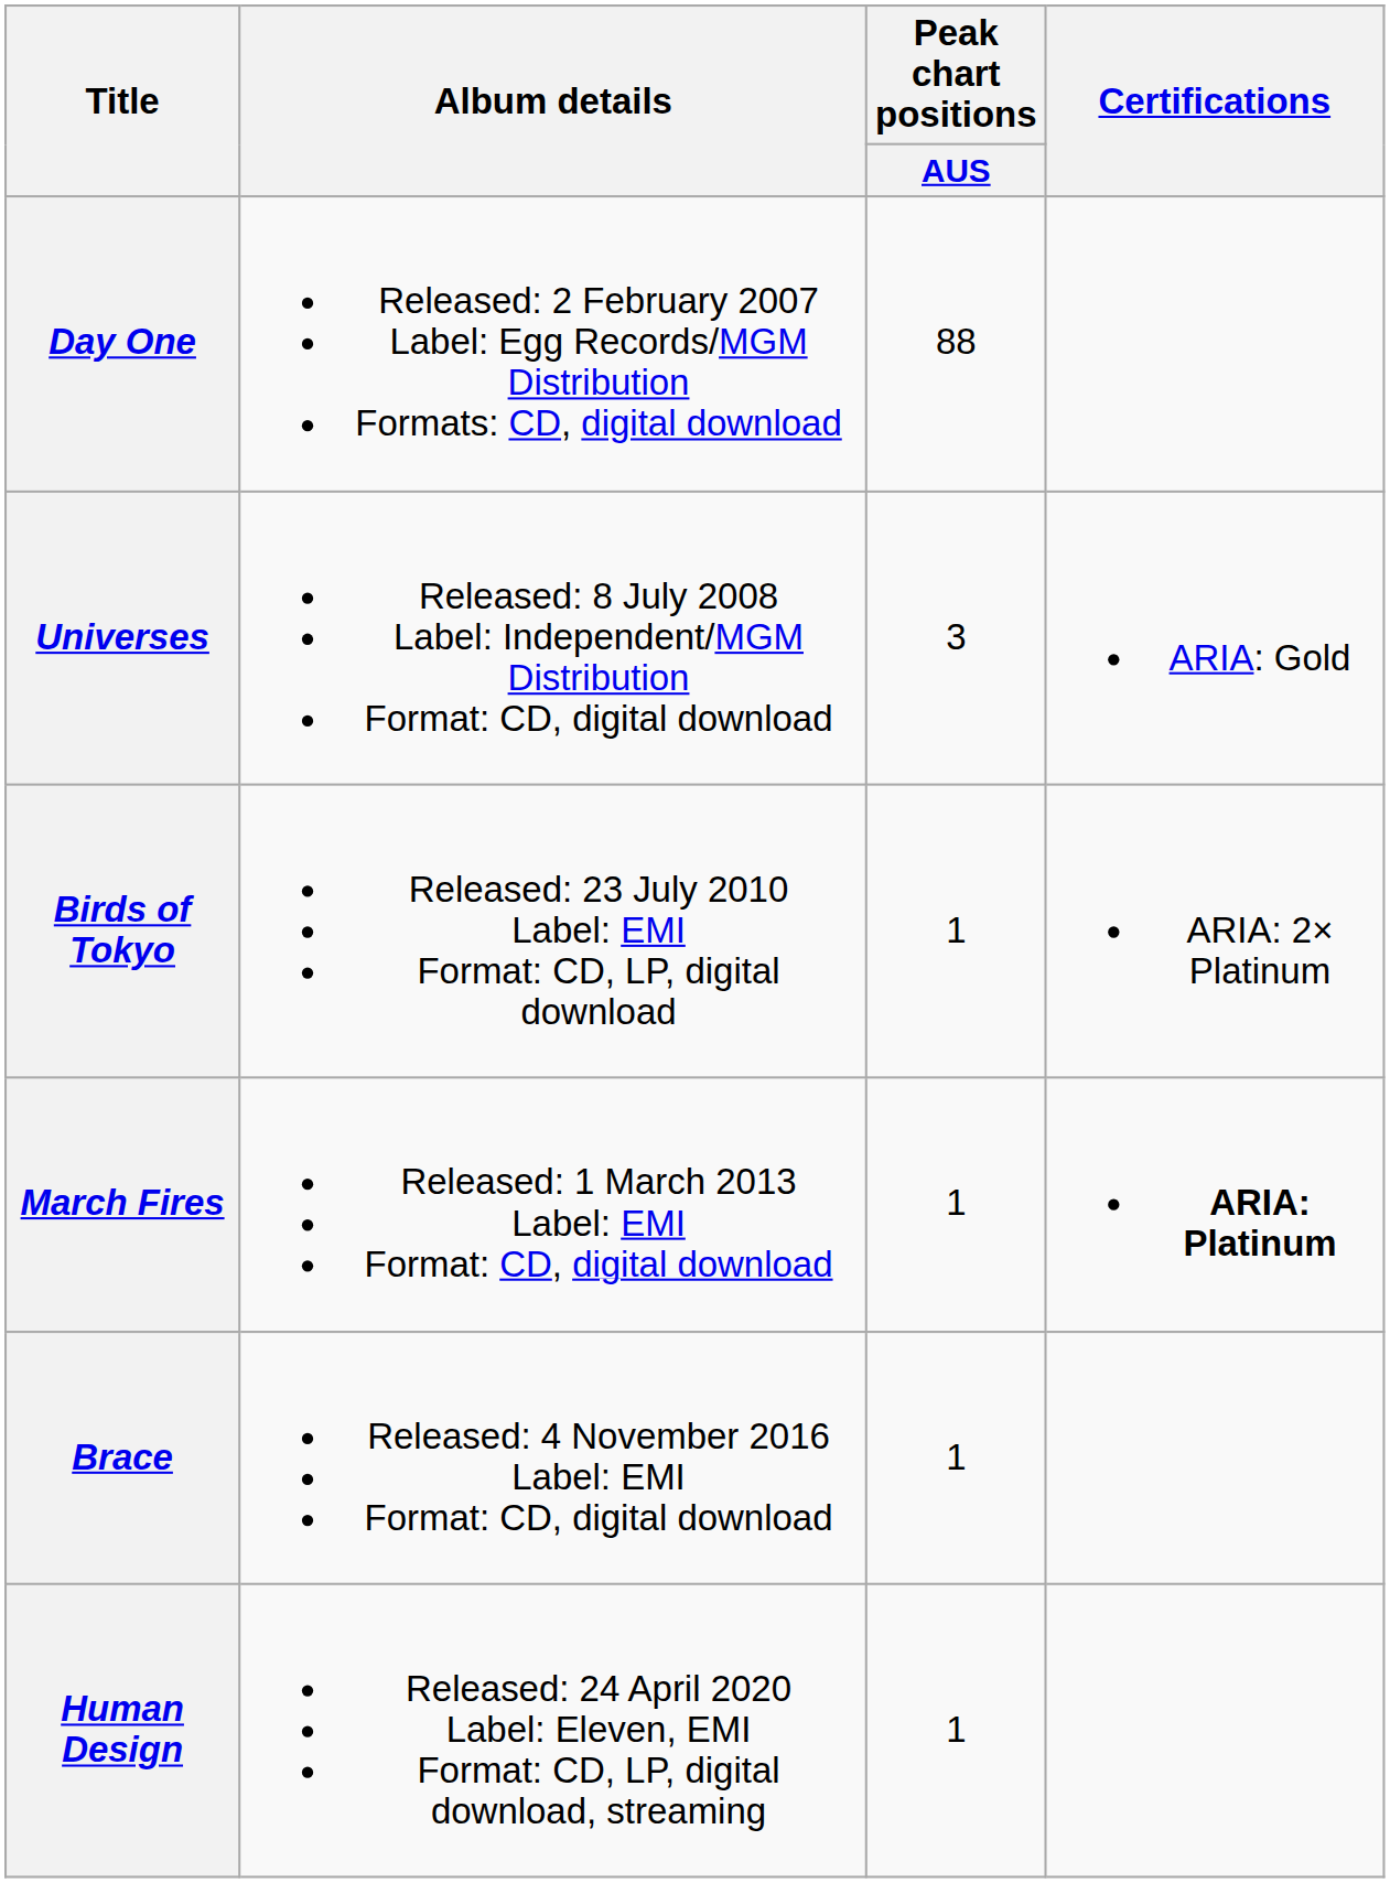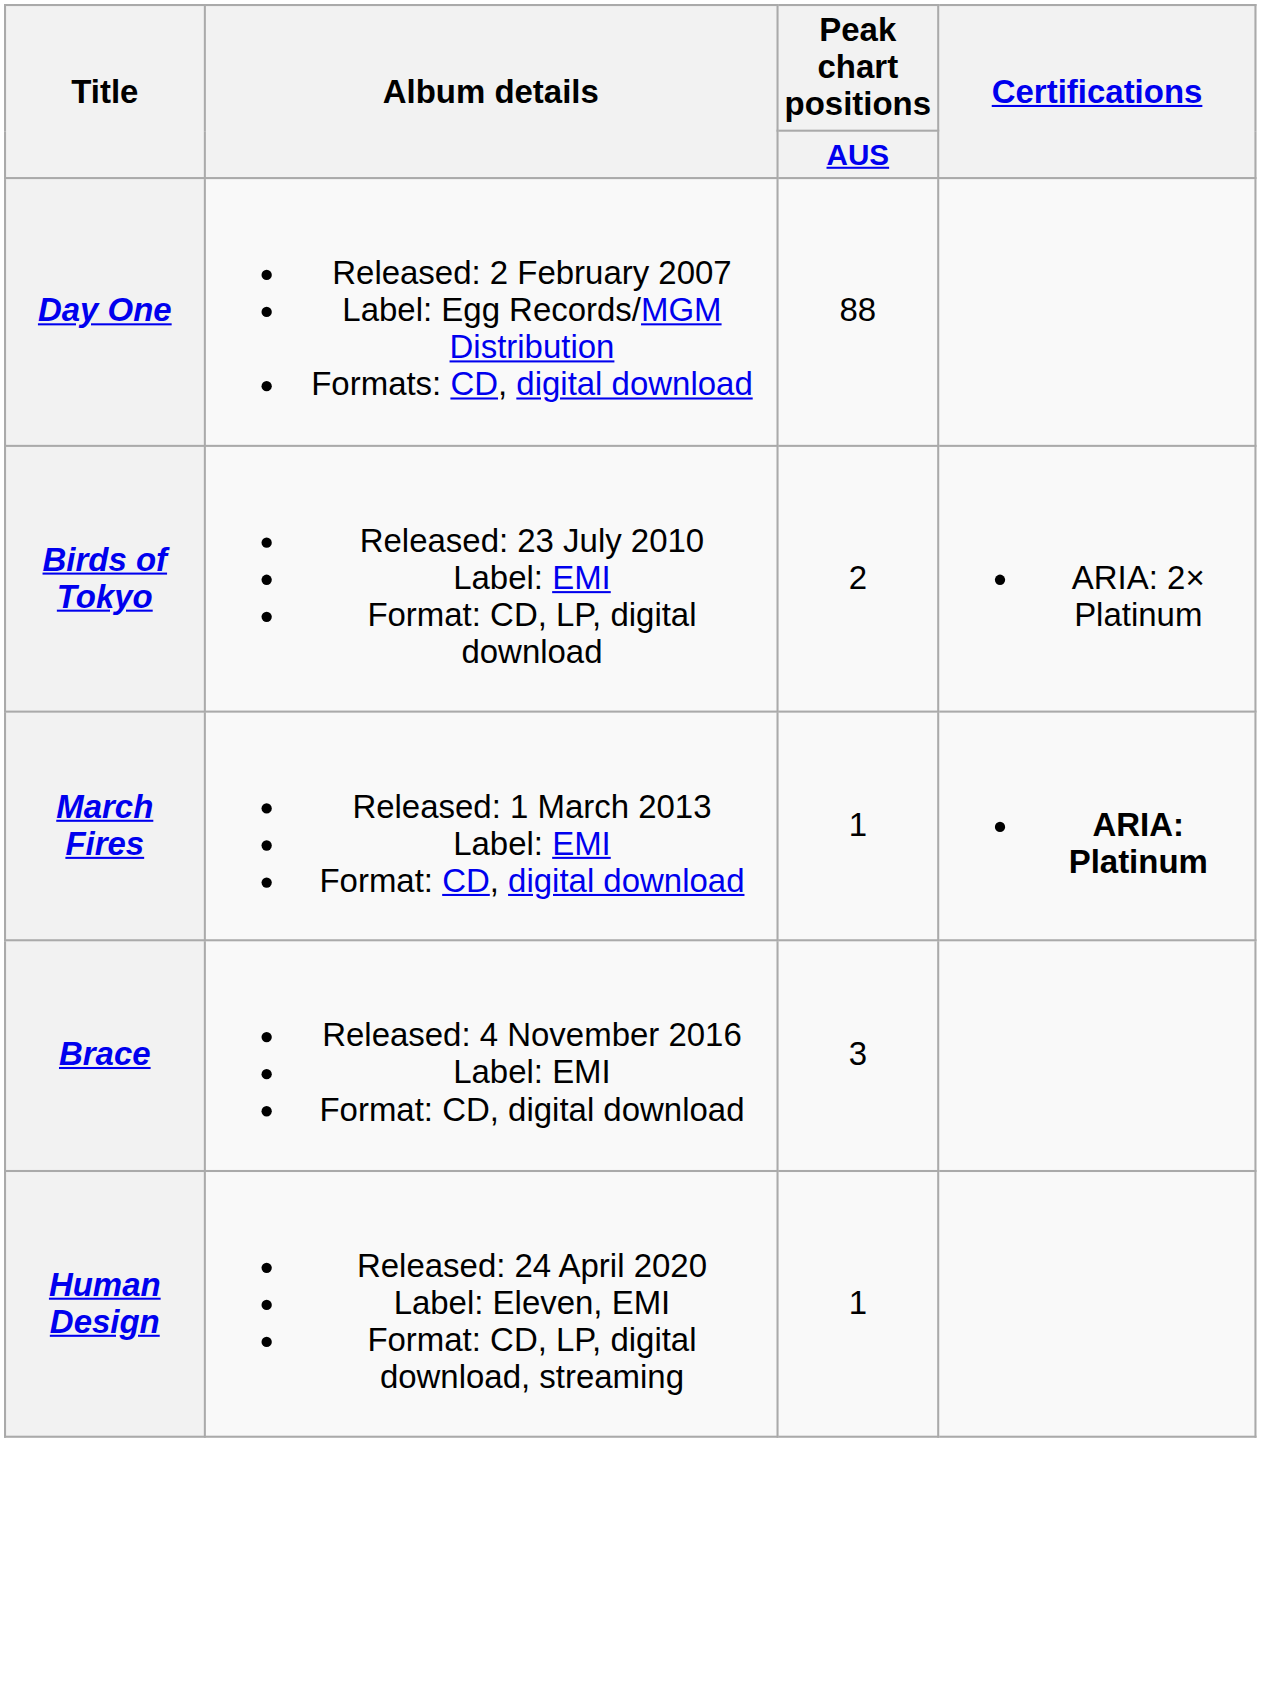- row: Universes | Released: 8 July 2008 Label: Independent/MGM Distribution Format: CD, digital download | 3 | ARIA: Gold
Birds of Tokyo | Peak chart positions / AUS: 1 -> 2
Brace | Peak chart positions / AUS: 1 -> 3
